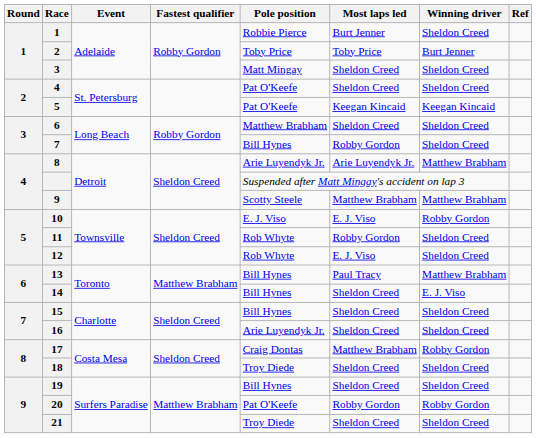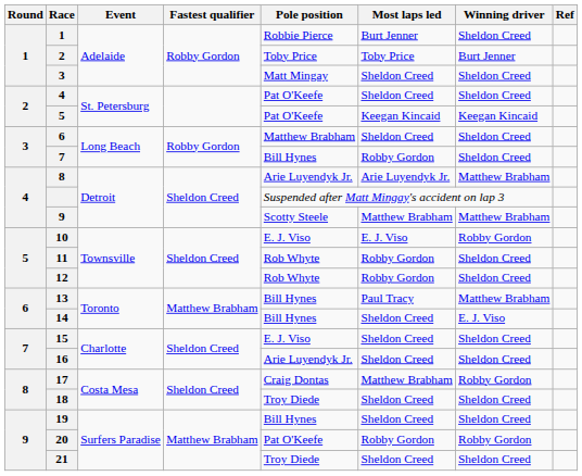12 | Most laps led: E. J. Viso -> Robby Gordon
15 | Pole position: Bill Hynes -> E. J. Viso
